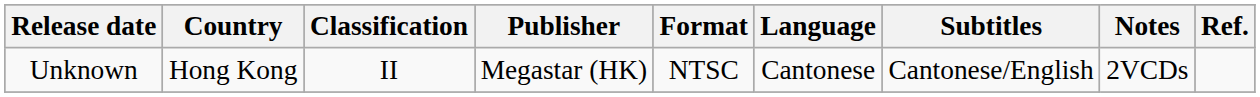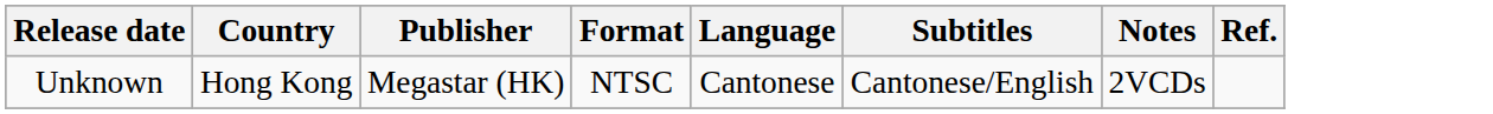- column: Classification | II
